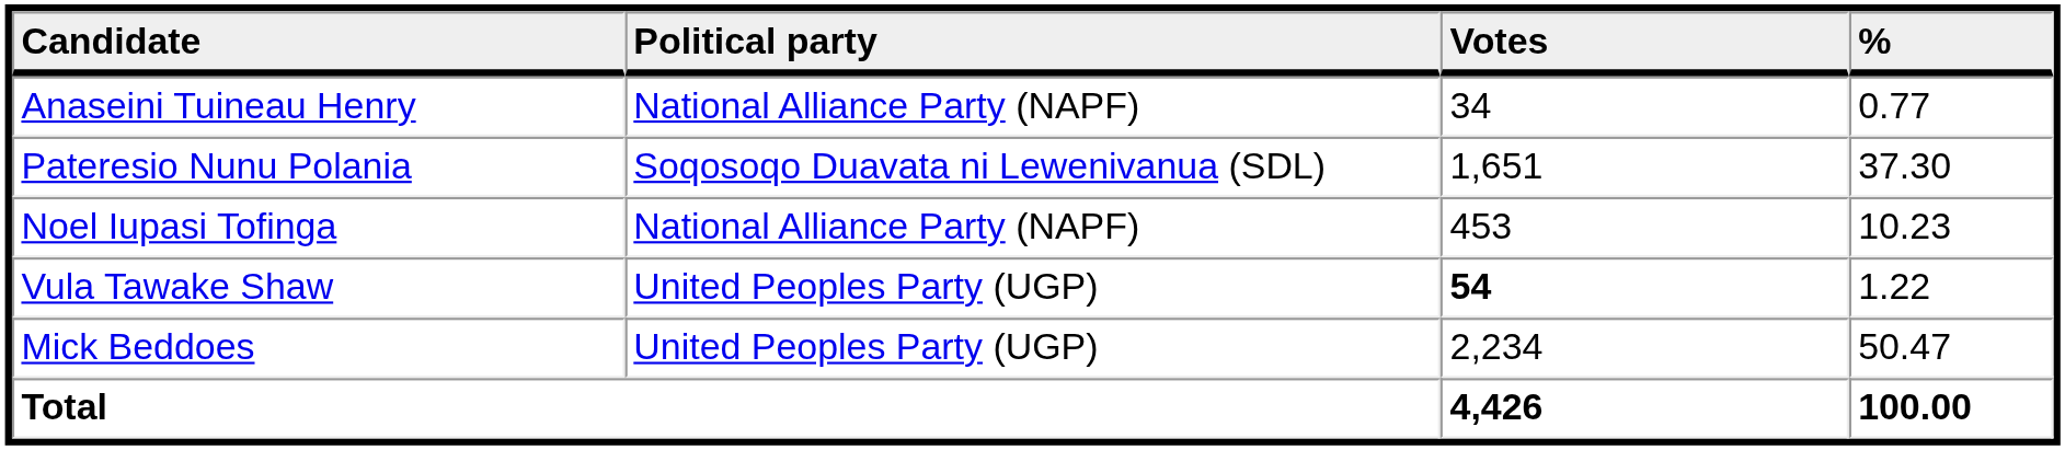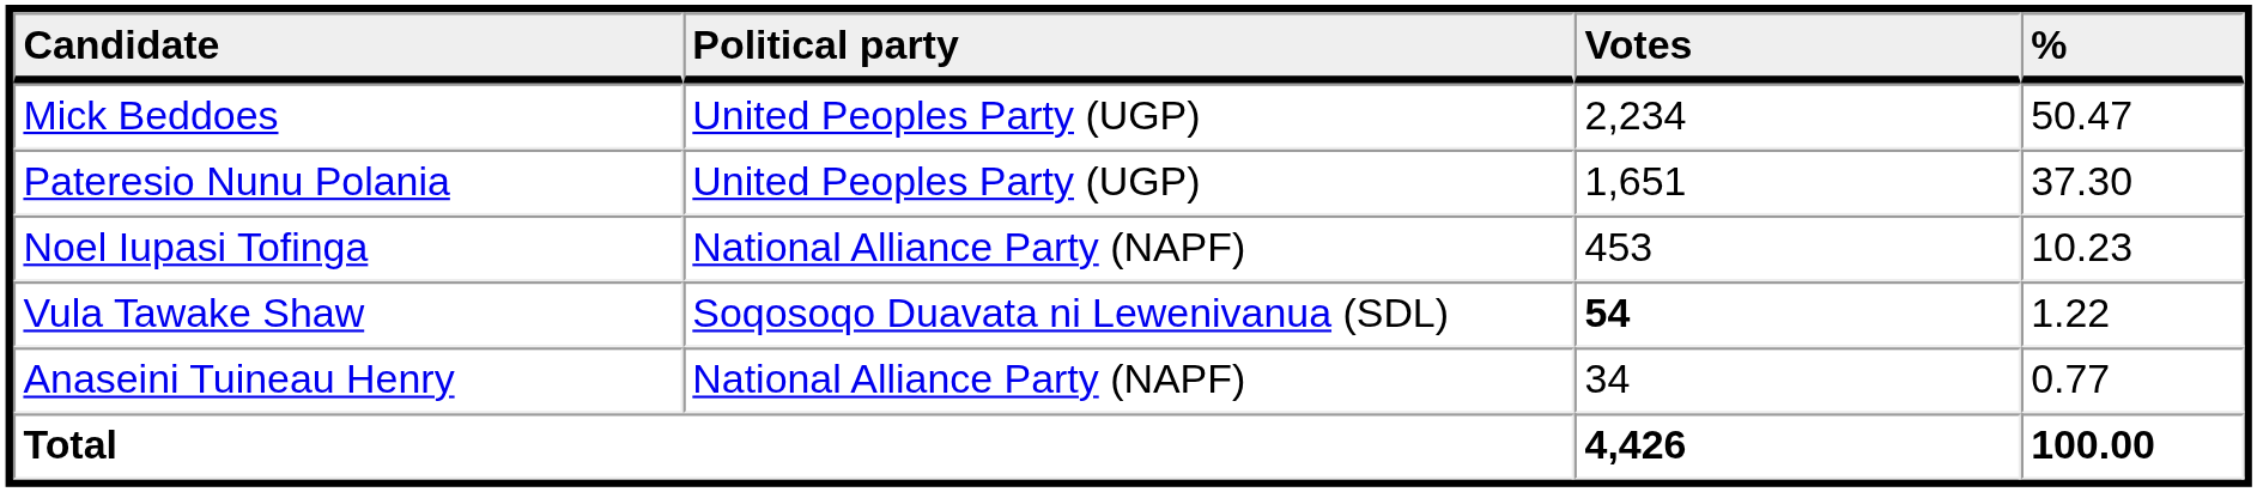rows swapped: Mick Beddoes <-> Anaseini Tuineau Henry
Pateresio Nunu Polania | Political party: Soqosoqo Duavata ni Lewenivanua (SDL) -> United Peoples Party (UGP)
Vula Tawake Shaw | Political party: United Peoples Party (UGP) -> Soqosoqo Duavata ni Lewenivanua (SDL)
